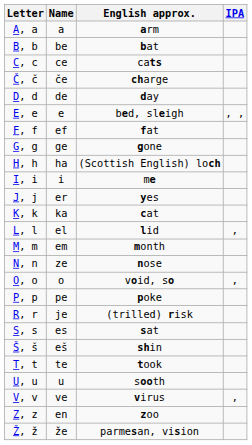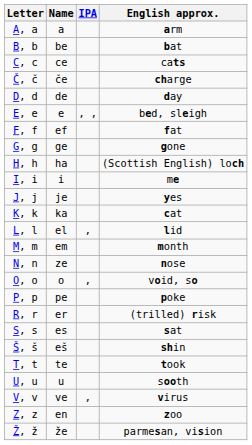columns swapped: IPA <-> English approx.
J, j | Name: er -> je
R, r | Name: je -> er
